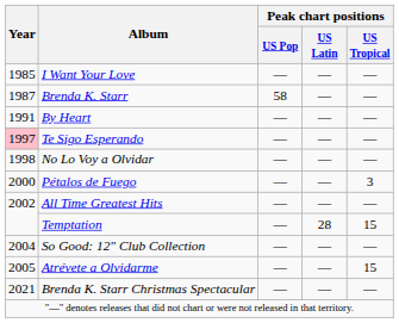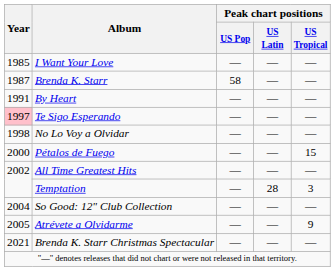Pétalos de Fuego | Peak chart positions / US Tropical: 3 -> 15
Temptation | Peak chart positions / US Tropical: 15 -> 3
Atrévete a Olvidarme | Peak chart positions / US Tropical: 15 -> 9
